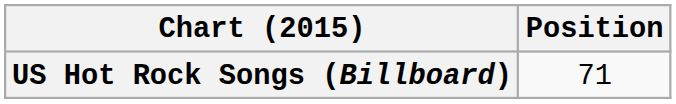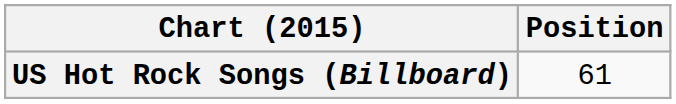US Hot Rock Songs (Billboard) | Position: 71 -> 61
